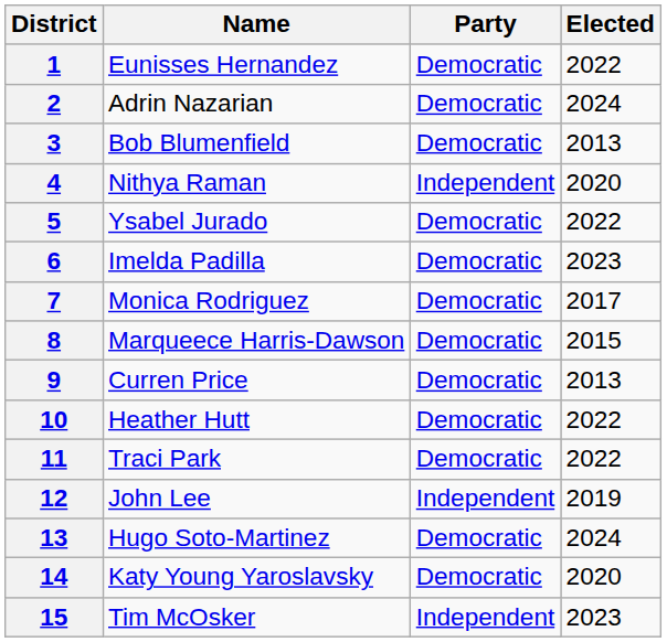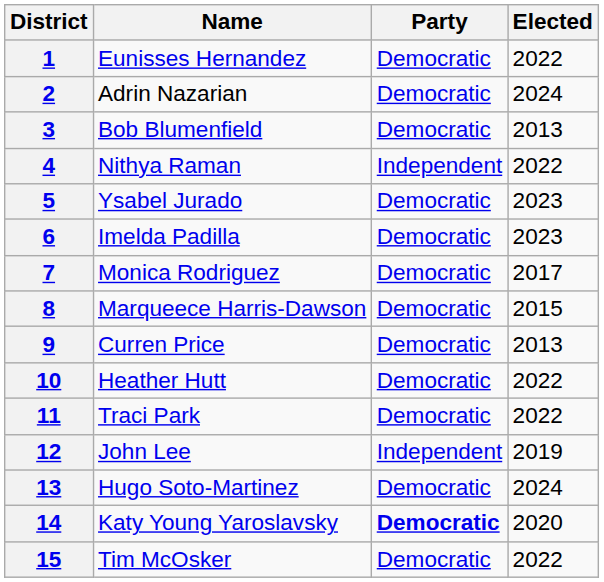4 | Elected: 2020 -> 2022
5 | Elected: 2022 -> 2023
14 | Party: normal -> bold
15 | Party: Independent -> Democratic
15 | Elected: 2023 -> 2022
